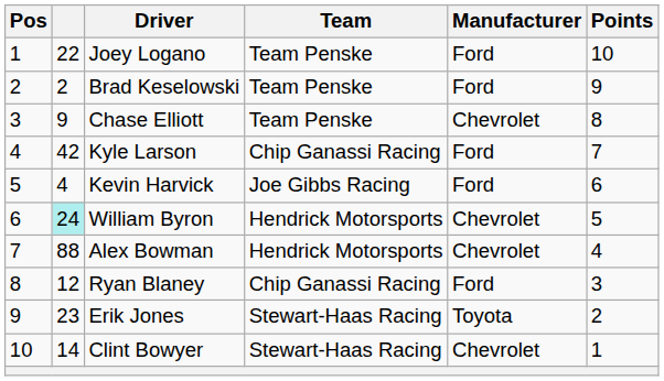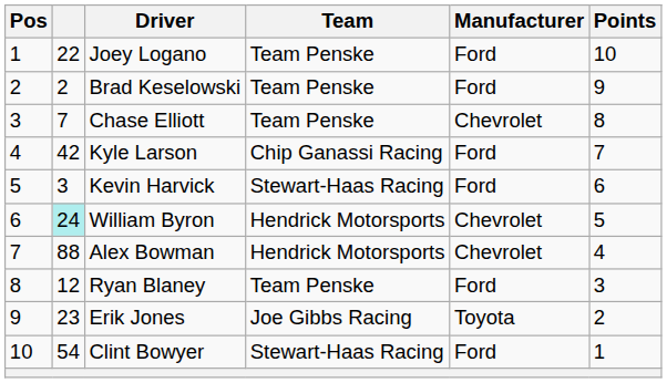Chase Elliott | column 2: 9 -> 7
Kevin Harvick | column 2: 4 -> 3
Kevin Harvick | Team: Joe Gibbs Racing -> Stewart-Haas Racing
Ryan Blaney | Team: Chip Ganassi Racing -> Team Penske
Erik Jones | Team: Stewart-Haas Racing -> Joe Gibbs Racing
Clint Bowyer | column 2: 14 -> 54
Clint Bowyer | Manufacturer: Chevrolet -> Ford
